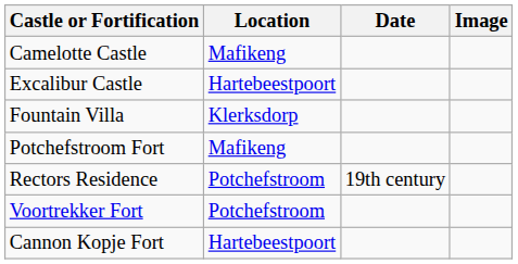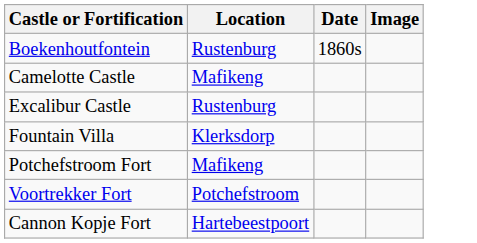+ row: Boekenhoutfontein | Rustenburg | 1860s
Excalibur Castle | Location: Hartebeestpoort -> Rustenburg
- row: Rectors Residence | Potchefstroom | 19th century
